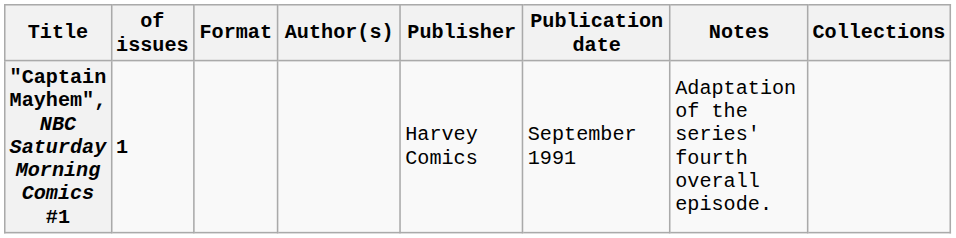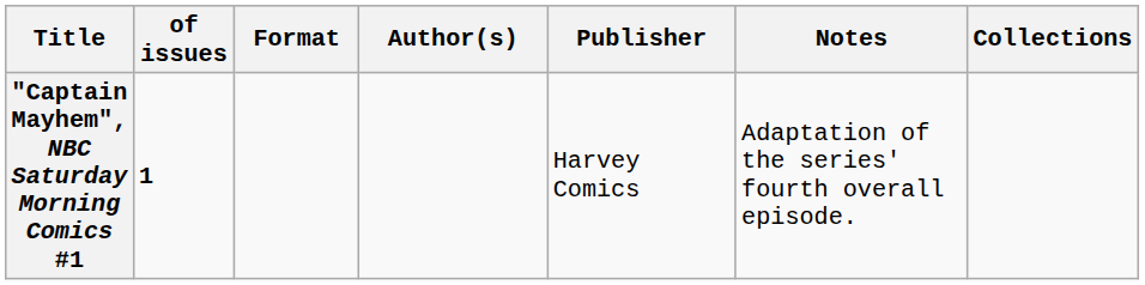- column: Publication date | September 1991
